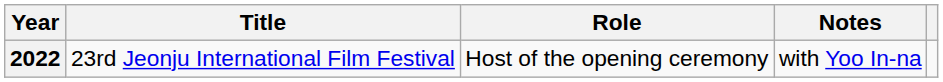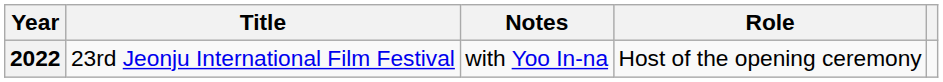columns swapped: Role <-> Notes
